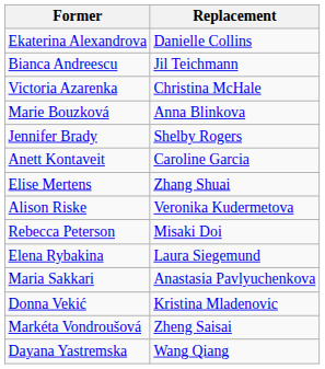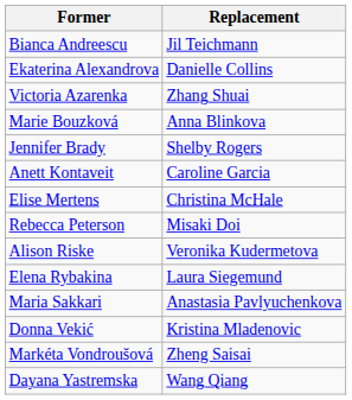rows swapped: Ekaterina Alexandrova <-> Bianca Andreescu
Victoria Azarenka | Replacement: Christina McHale -> Zhang Shuai
Elise Mertens | Replacement: Zhang Shuai -> Christina McHale
rows swapped: Rebecca Peterson <-> Alison Riske
